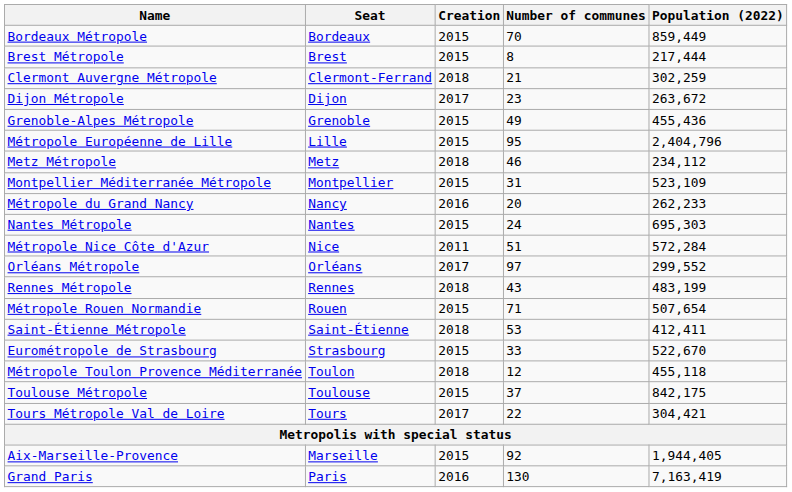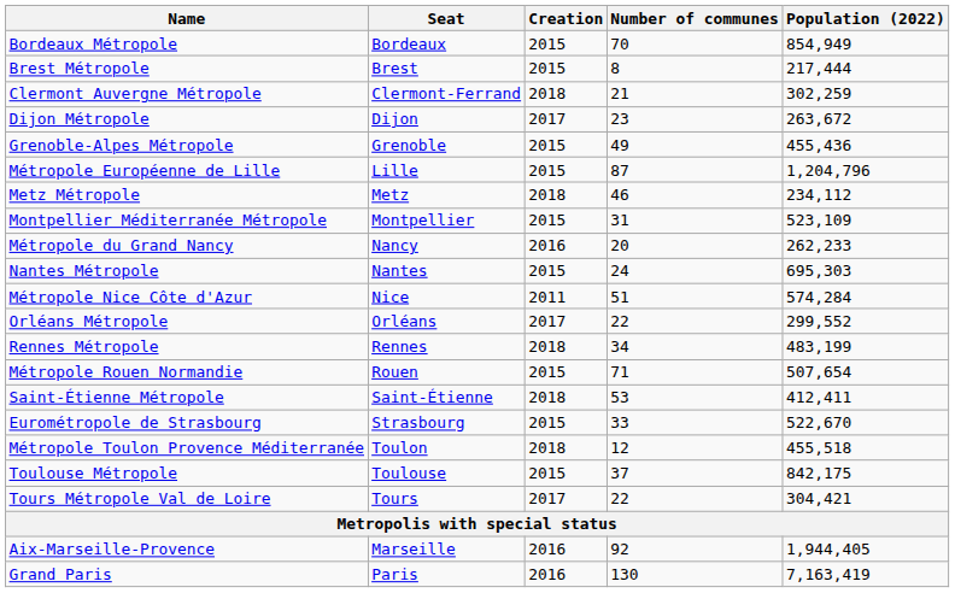Bordeaux Métropole | Population (2022): 859,449 -> 854,949
Métropole Européenne de Lille | Number of communes: 95 -> 87
Métropole Européenne de Lille | Population (2022): 2,404,796 -> 1,204,796
Métropole Nice Côte d'Azur | Population (2022): 572,284 -> 574,284
Orléans Métropole | Number of communes: 97 -> 22
Rennes Métropole | Number of communes: 43 -> 34
Métropole Toulon Provence Méditerranée | Population (2022): 455,118 -> 455,518
Aix-Marseille-Provence | Creation: 2015 -> 2016
